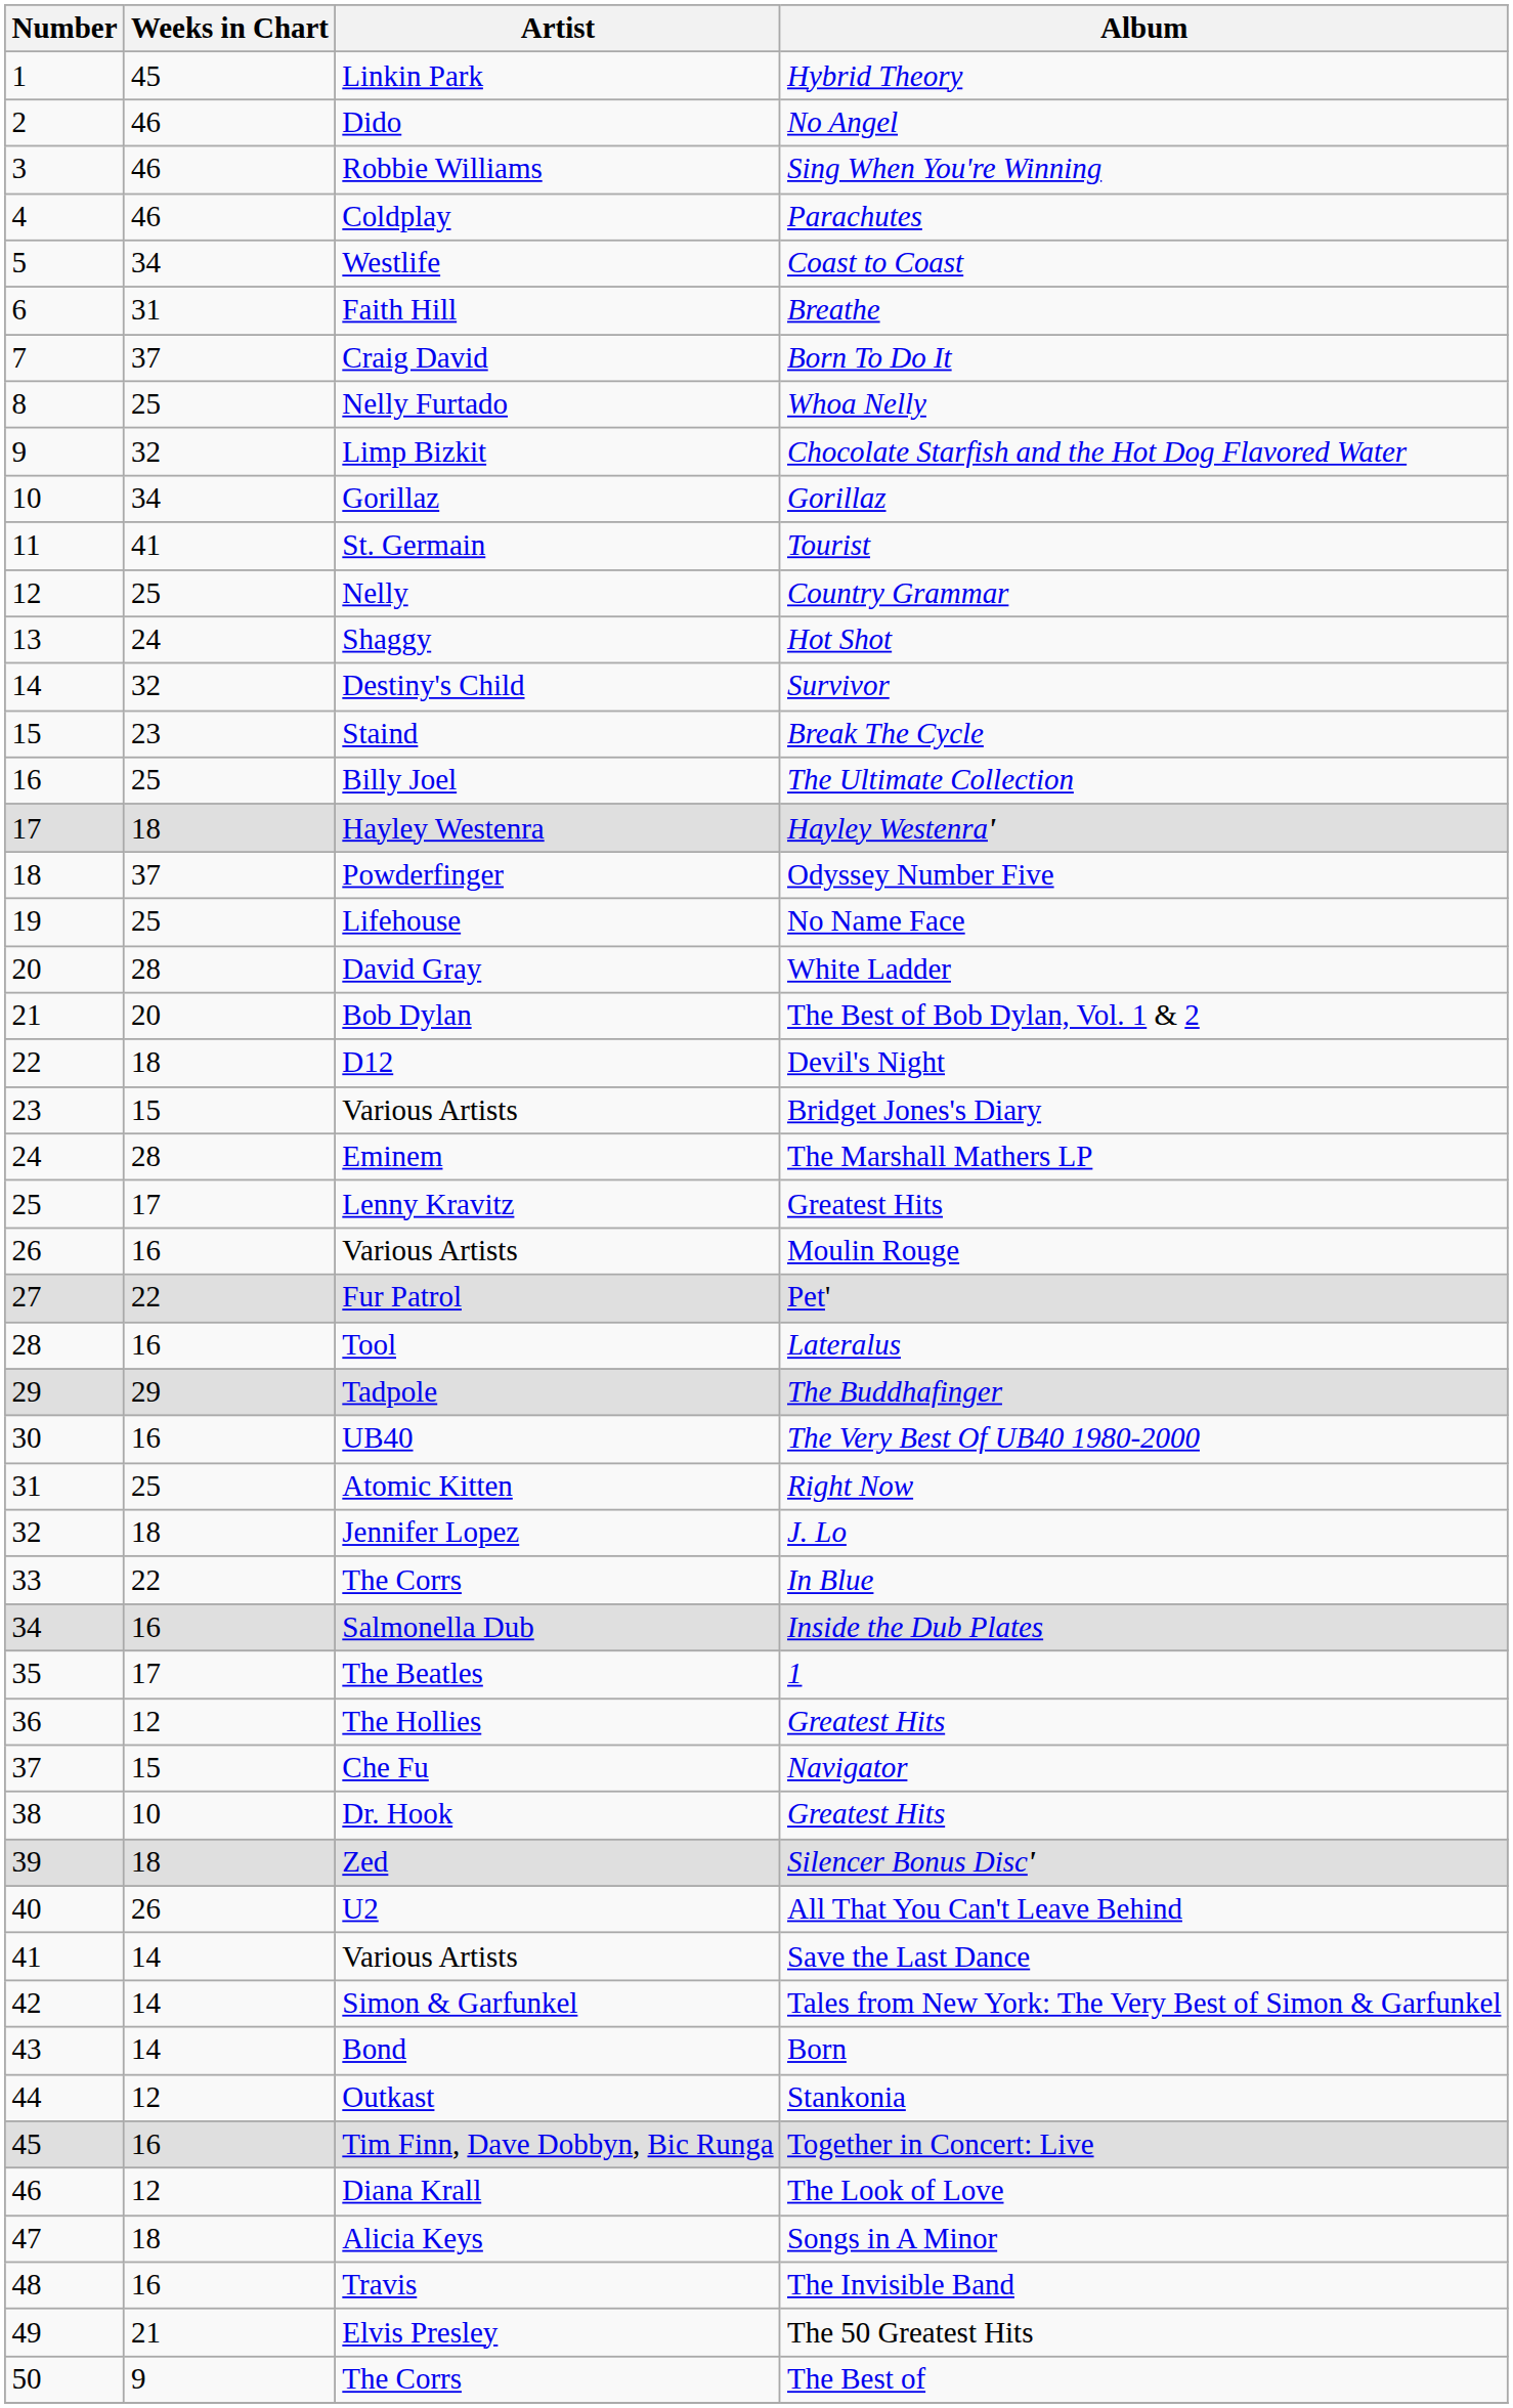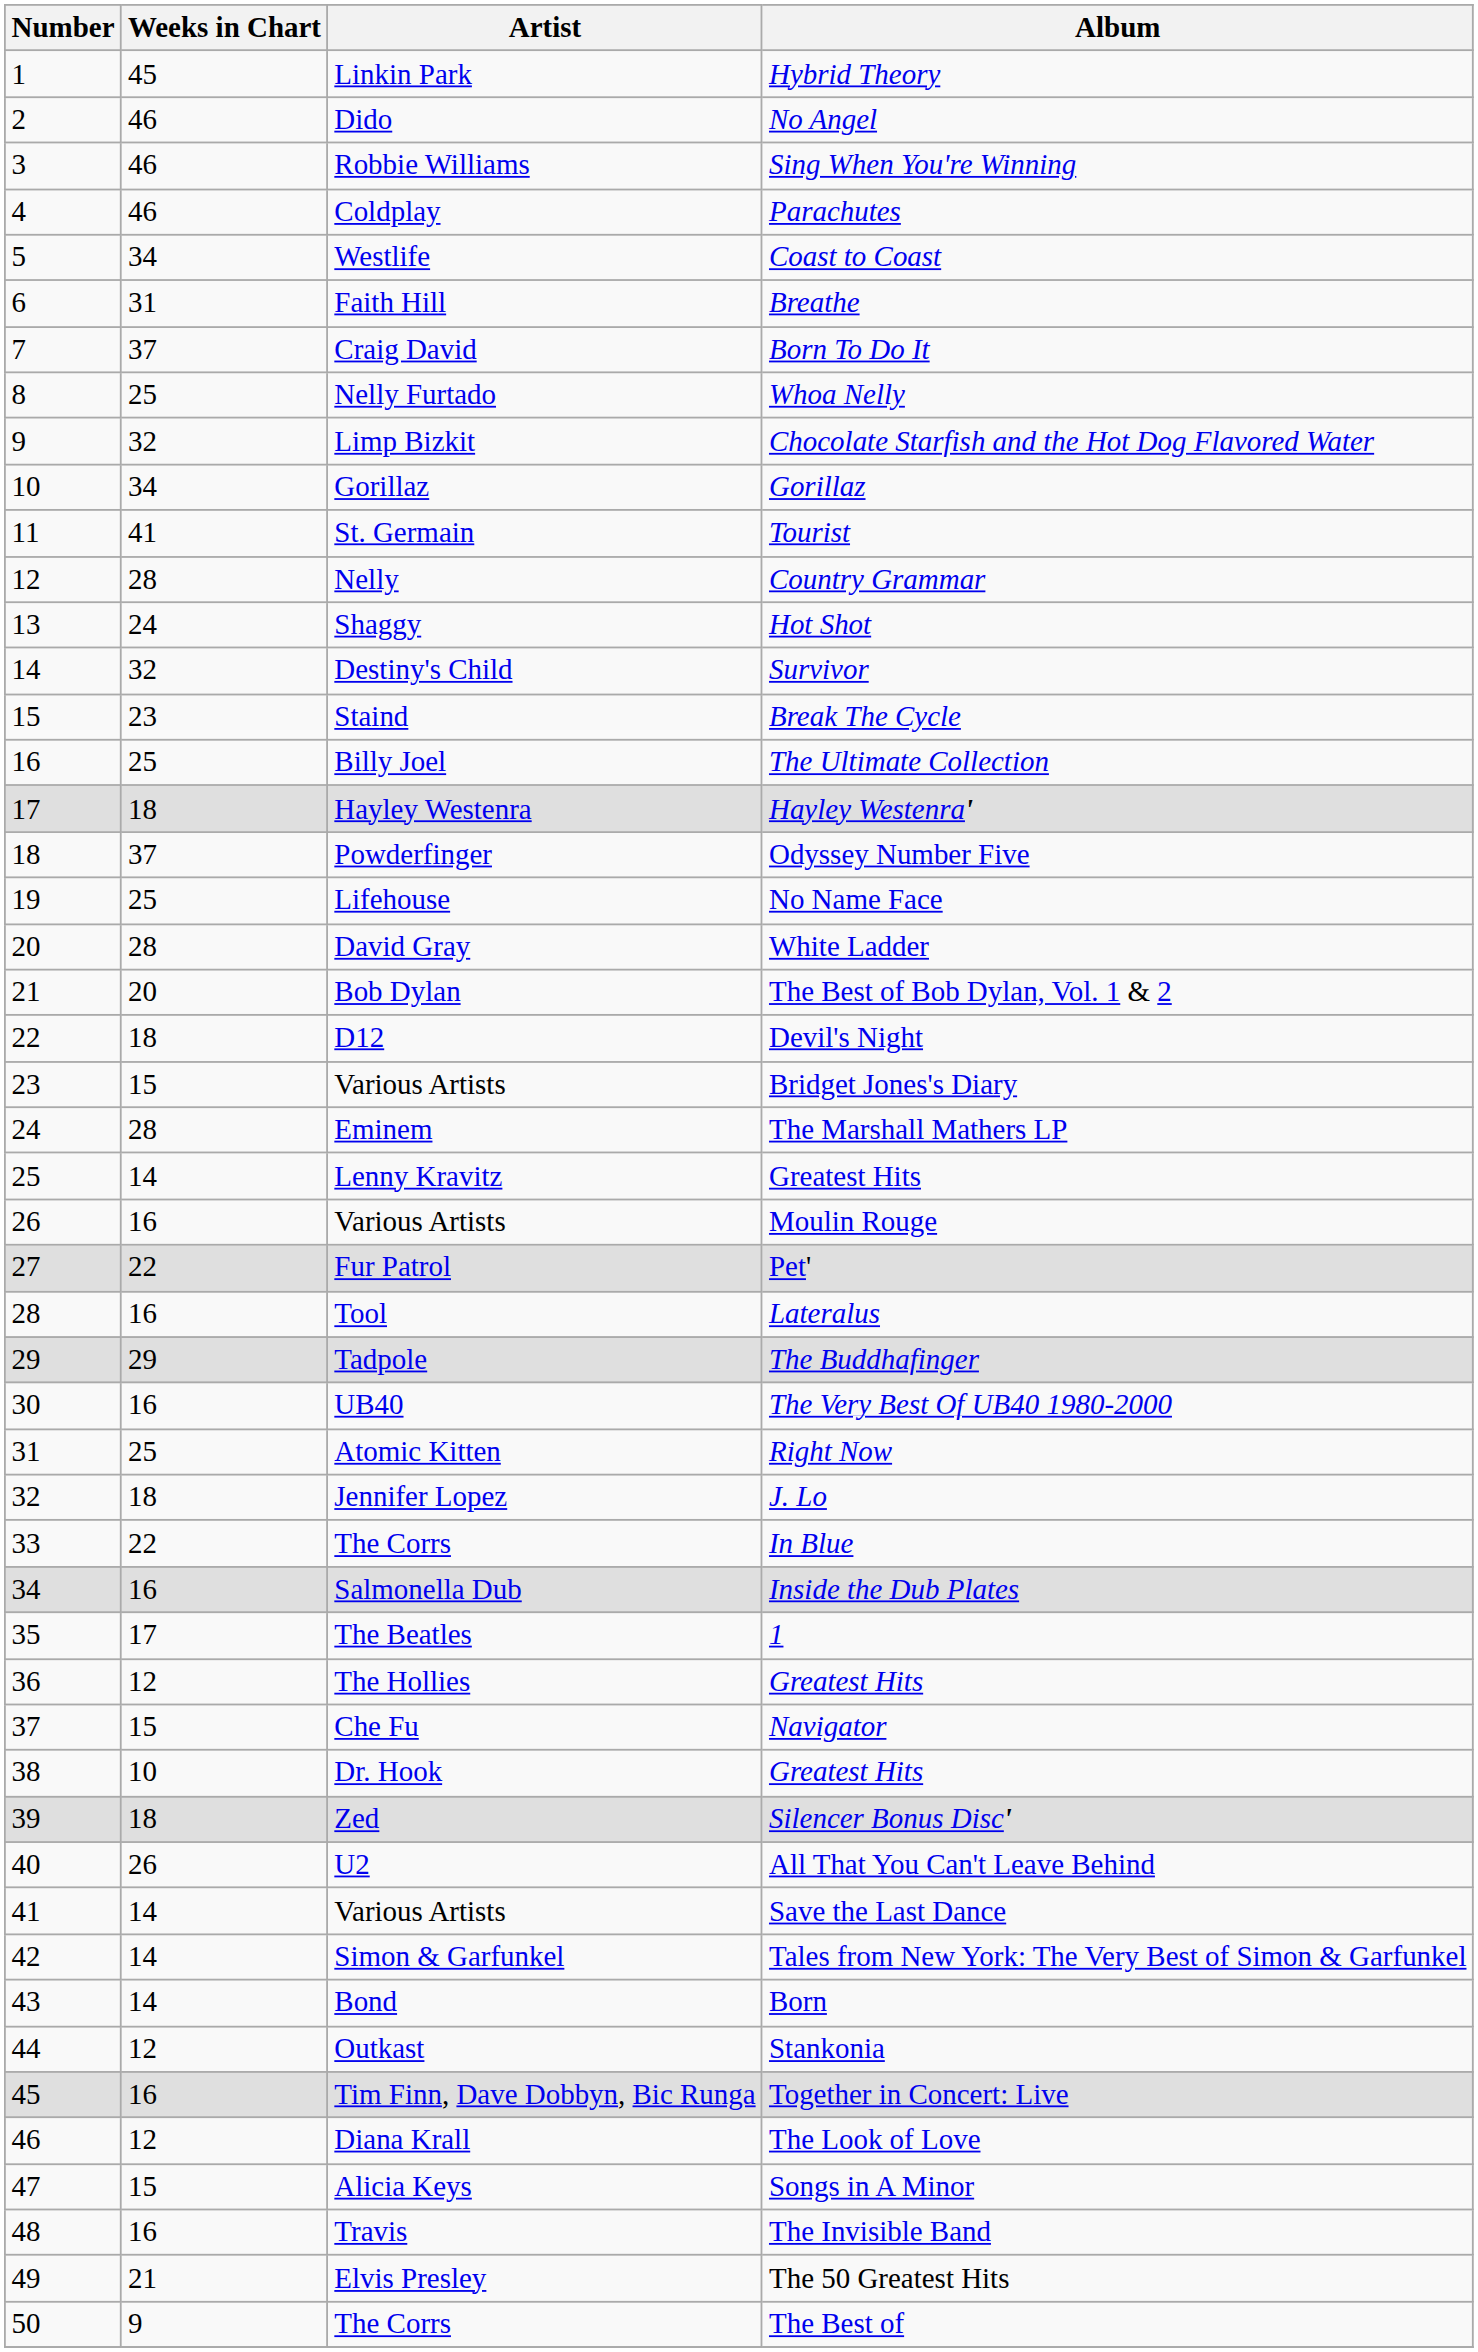Country Grammar | Weeks in Chart: 25 -> 28
Lenny Kravitz / Greatest Hits | Weeks in Chart: 17 -> 14
Songs in A Minor | Weeks in Chart: 18 -> 15
